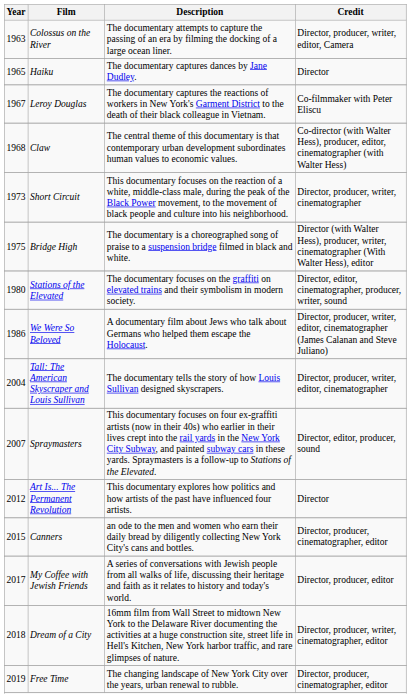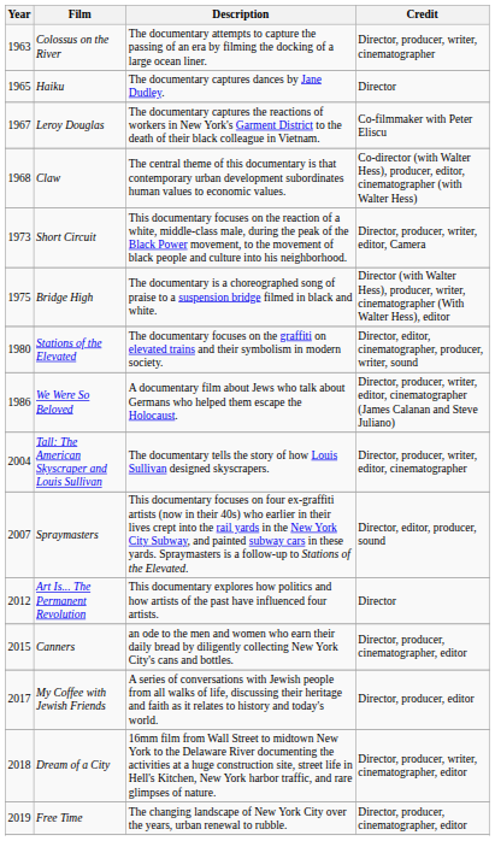Colossus on the River | Credit: Director, producer, writer, editor, Camera -> Director, producer, writer, cinematographer
Short Circuit | Credit: Director, producer, writer, cinematographer -> Director, producer, writer, editor, Camera
